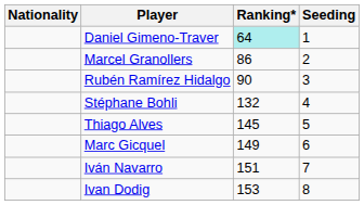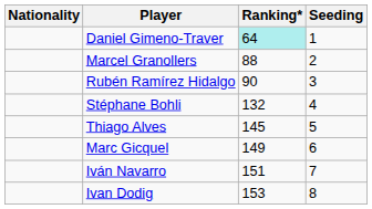Marcel Granollers | Ranking*: 86 -> 88
